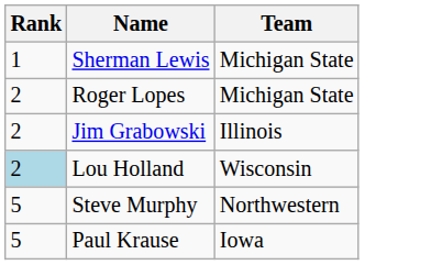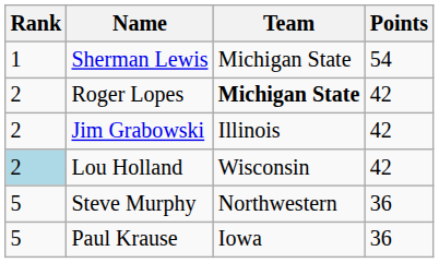+ column: Points | 54 | 42 | 42 | 42 | 36 | 36
Roger Lopes | Team: normal -> bold
